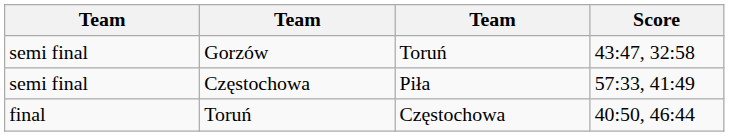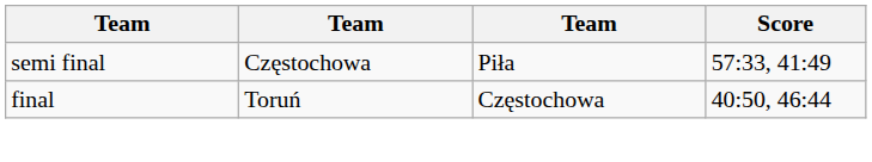- row: semi final | Gorzów | Toruń | 43:47, 32:58
